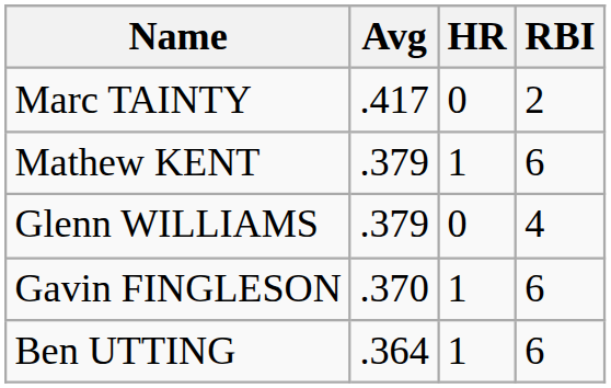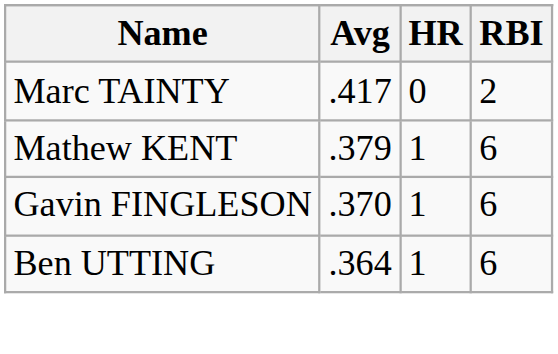- row: Glenn WILLIAMS | .379 | 0 | 4
